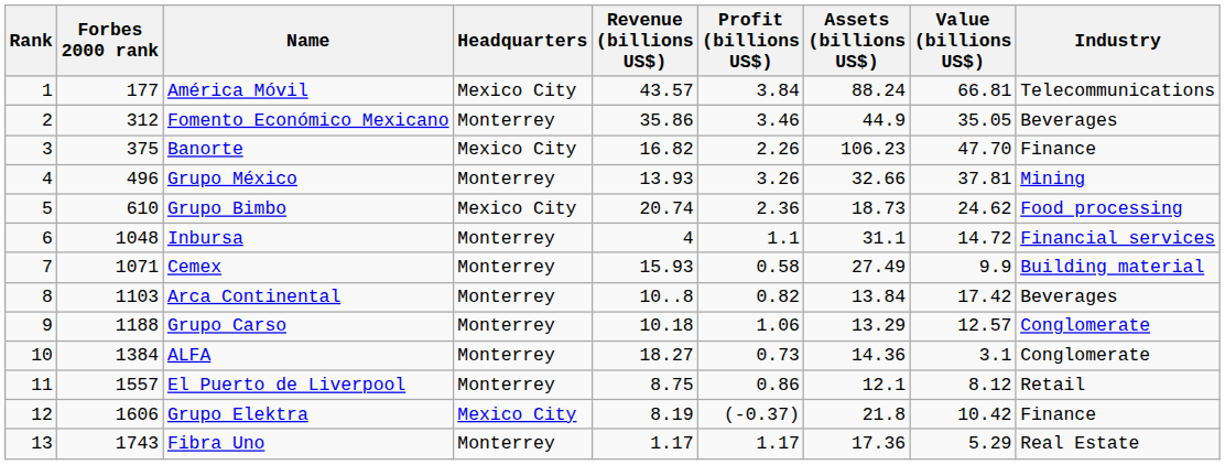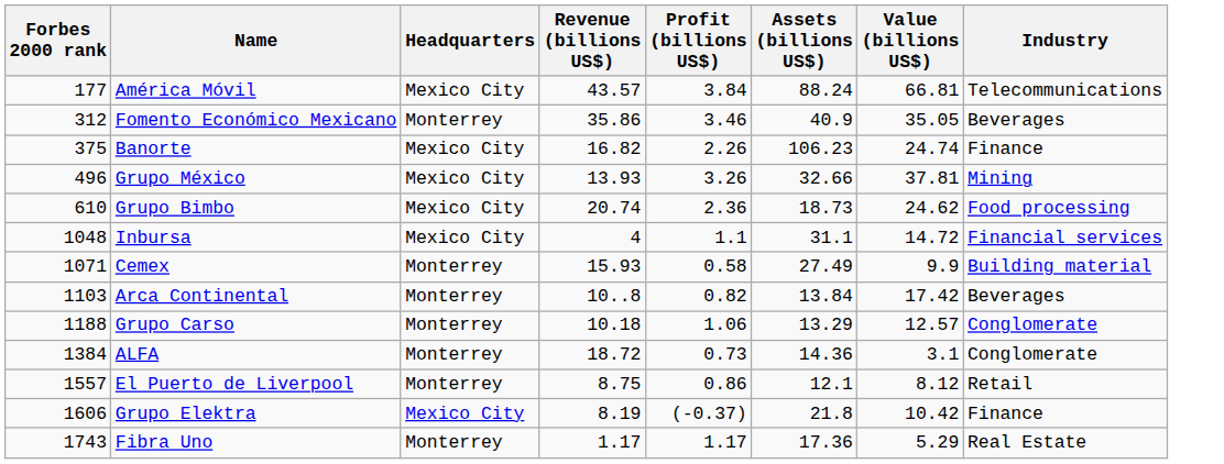- column: Rank | 1 | 2 | 3 | 4 | 5 | 6 | 7 | 8 | 9 | 10 | 11 | 12 | 13
Fomento Económico Mexicano | Assets (billions US$): 44.9 -> 40.9
Banorte | Value (billions US$): 47.70 -> 24.74
Grupo México | Headquarters: Monterrey -> Mexico City
Inbursa | Headquarters: Monterrey -> Mexico City
ALFA | Revenue (billions US$): 18.27 -> 18.72
